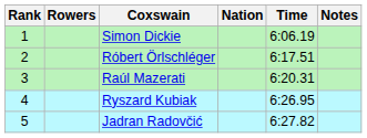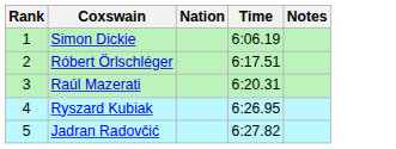- column: Rowers
